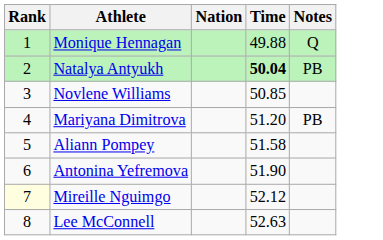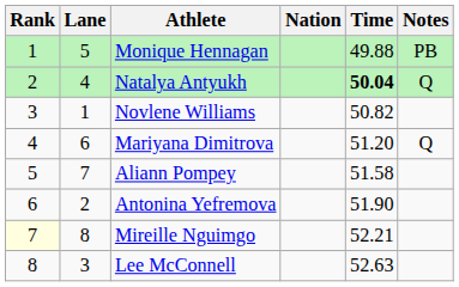+ column: Lane | 5 | 4 | 1 | 6 | 7 | 2 | 8 | 3
Monique Hennagan | Notes: Q -> PB
Natalya Antyukh | Notes: PB -> Q
Novlene Williams | Time: 50.85 -> 50.82
Mariyana Dimitrova | Notes: PB -> Q
Mireille Nguimgo | Time: 52.12 -> 52.21
